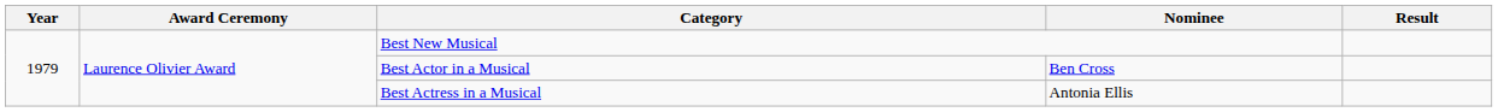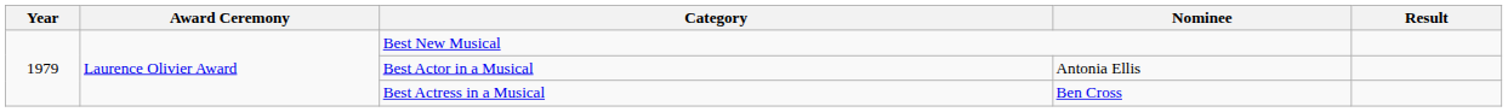Best Actor in a Musical | Nominee: Ben Cross -> Antonia Ellis
Best Actress in a Musical | Nominee: Antonia Ellis -> Ben Cross
